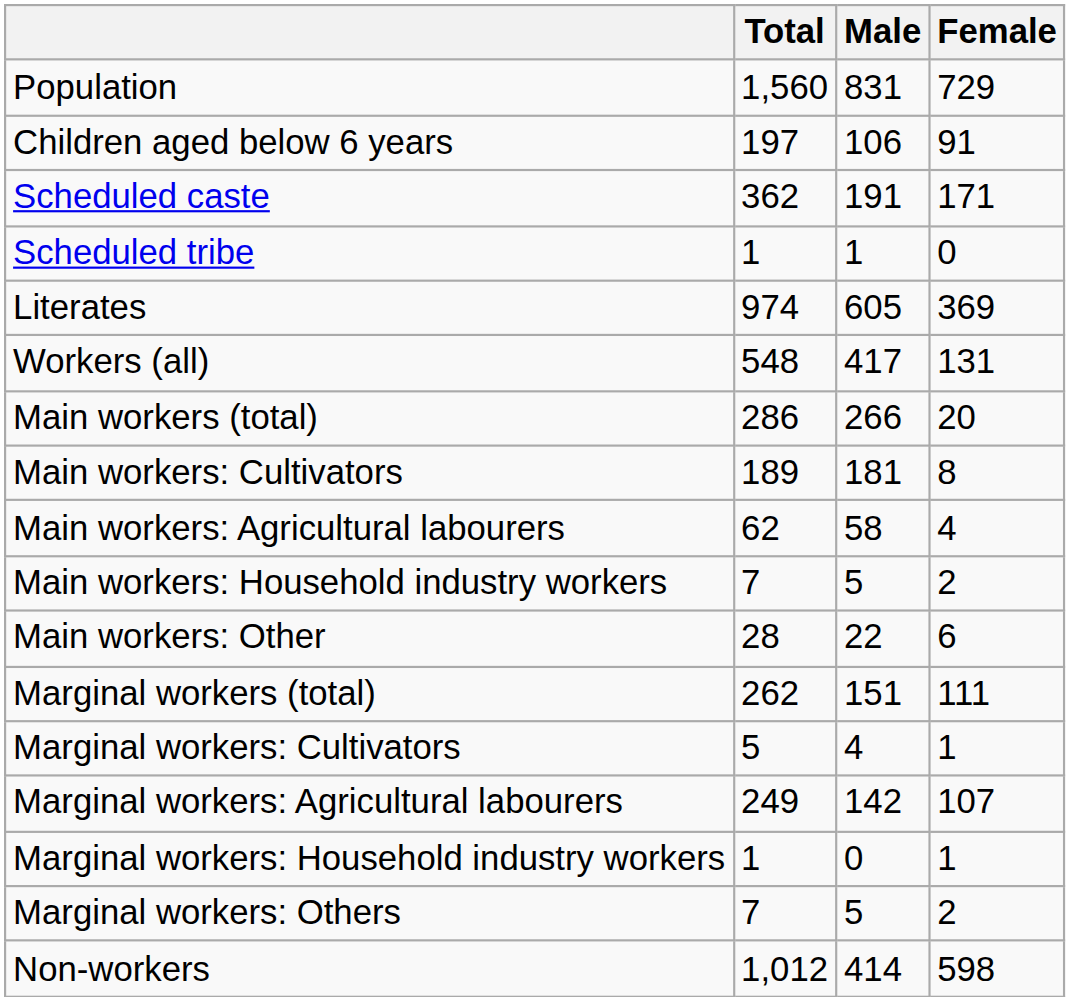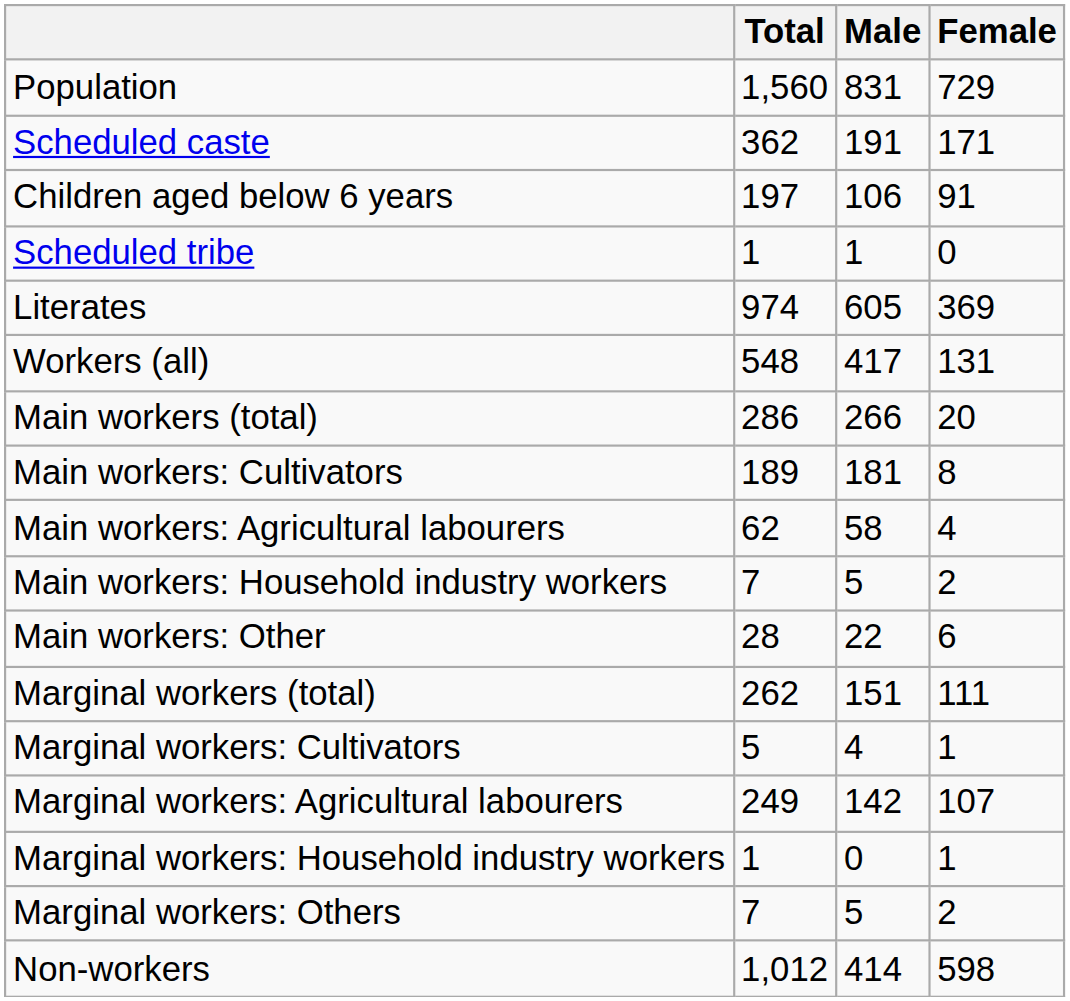rows swapped: Children aged below 6 years <-> Scheduled caste
